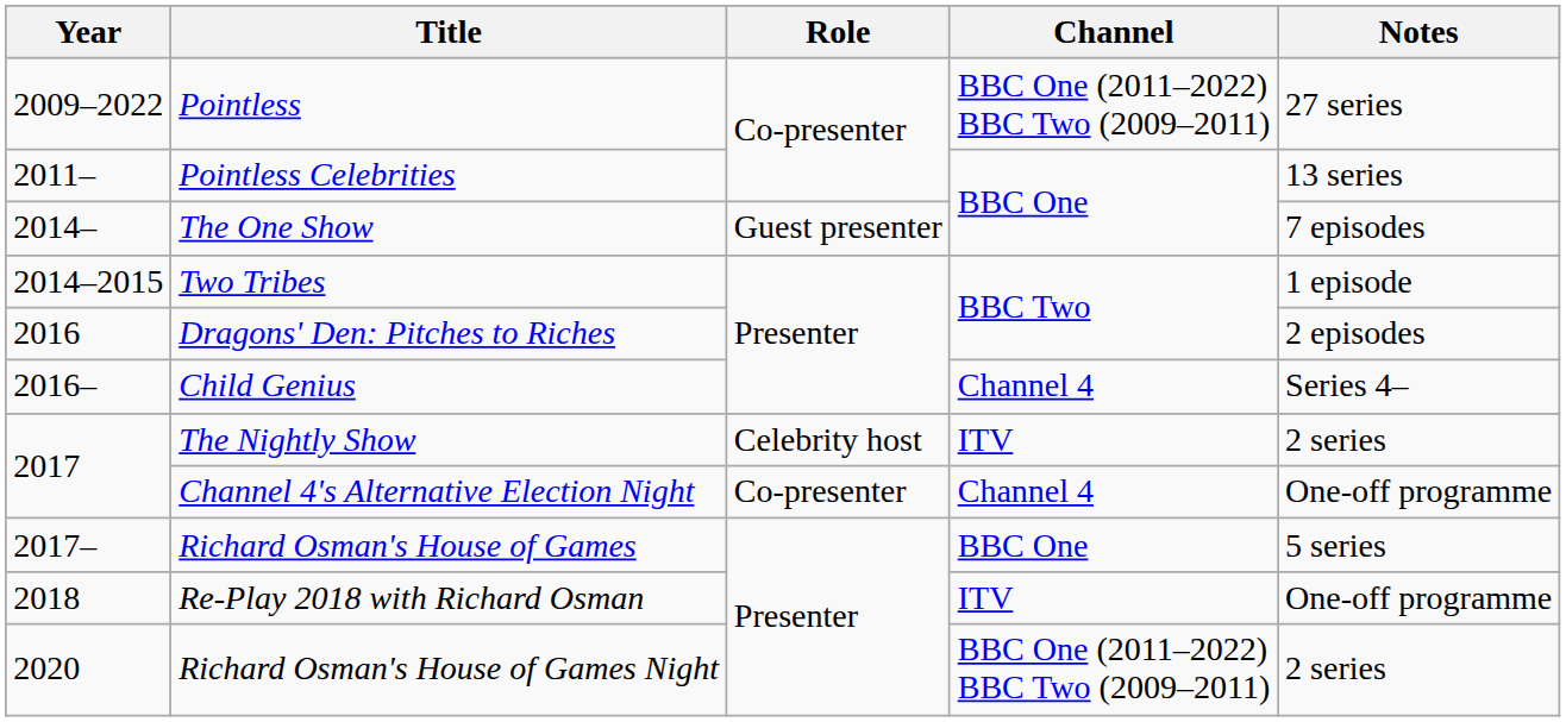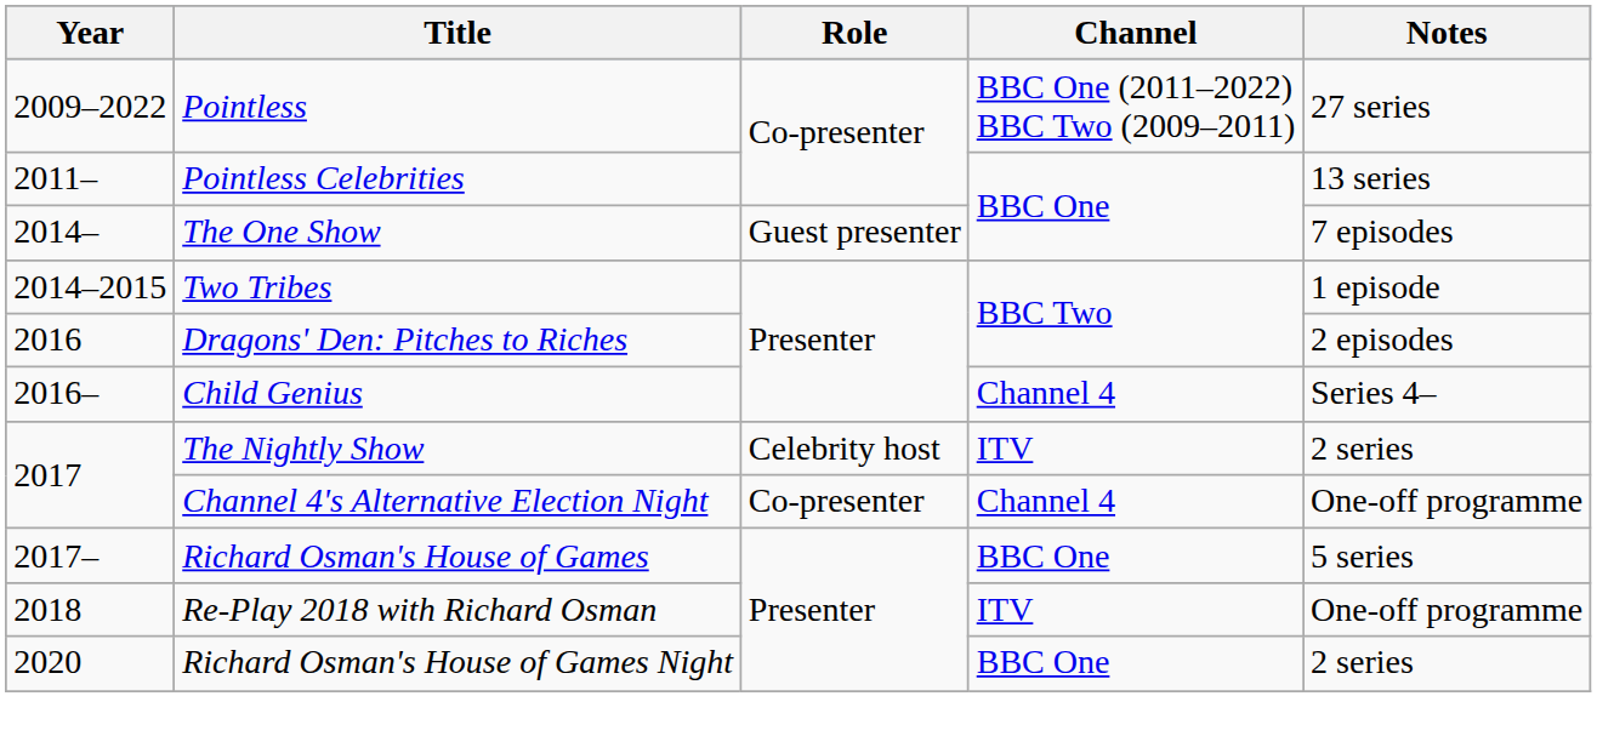Richard Osman's House of Games Night | Channel: BBC One (2011–2022) BBC Two (2009–2011) -> BBC One
